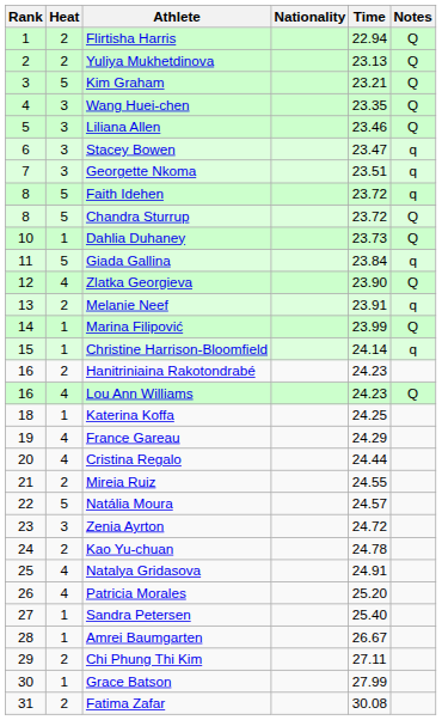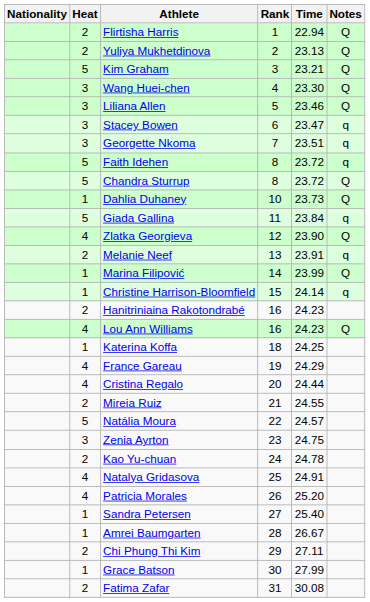columns swapped: Rank <-> Nationality
Wang Huei-chen | Time: 23.35 -> 23.30
Zenia Ayrton | Time: 24.72 -> 24.75
